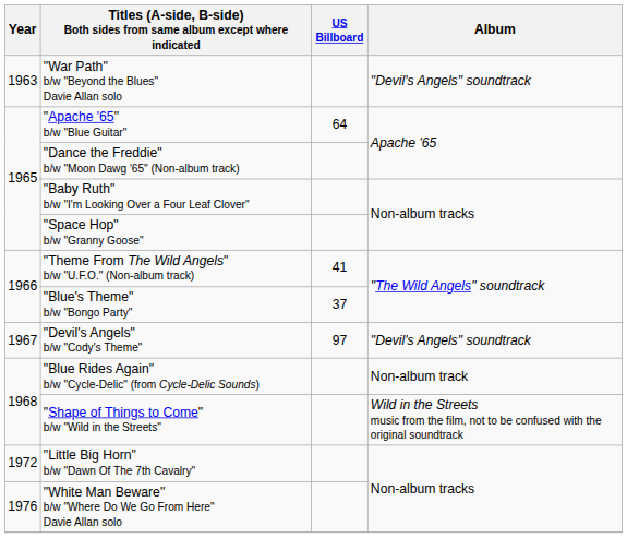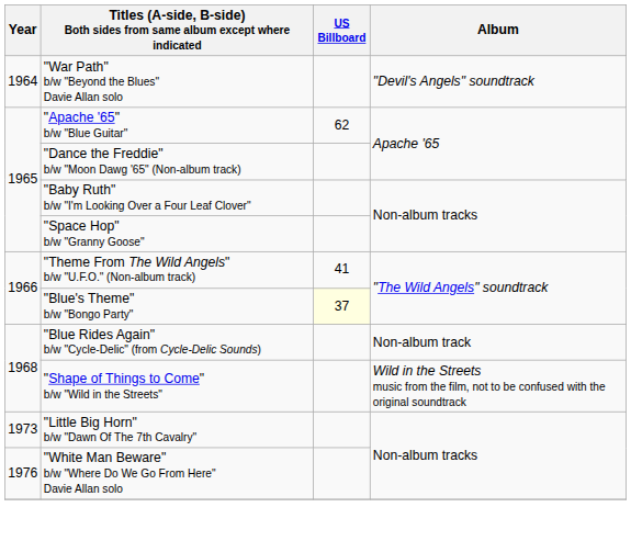"War Path" b/w "Beyond the Blues" Davie Allan solo | Year: 1963 -> 1964
"Apache '65" b/w "Blue Guitar" | US Billboard: 64 -> 62
"Blue's Theme" b/w "Bongo Party" | US Billboard: no background -> lightyellow background
- row: 1967 | "Devil's Angels" b/w "Cody's Theme" | 97 | "Devil's Angels" soundtrack
"Little Big Horn" b/w "Dawn Of The 7th Cavalry" | Year: 1972 -> 1973
